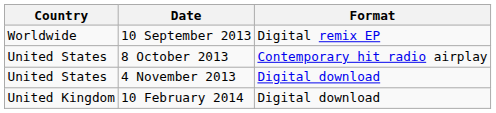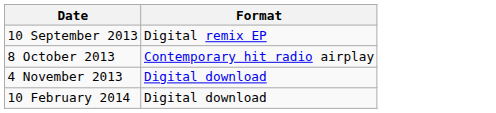- column: Country | Worldwide | United States | United States | United Kingdom
